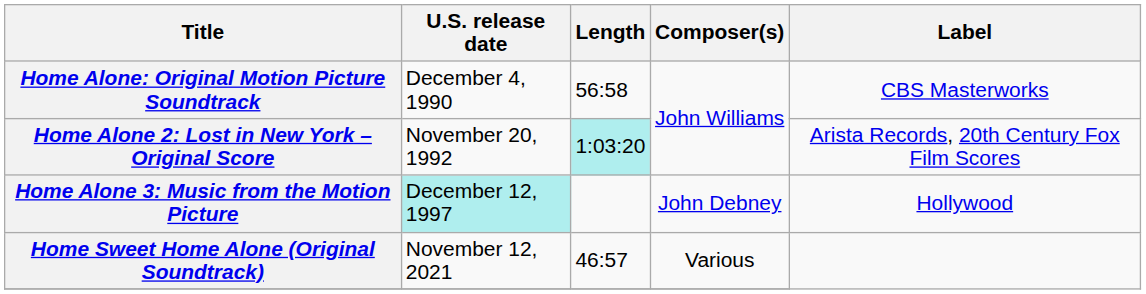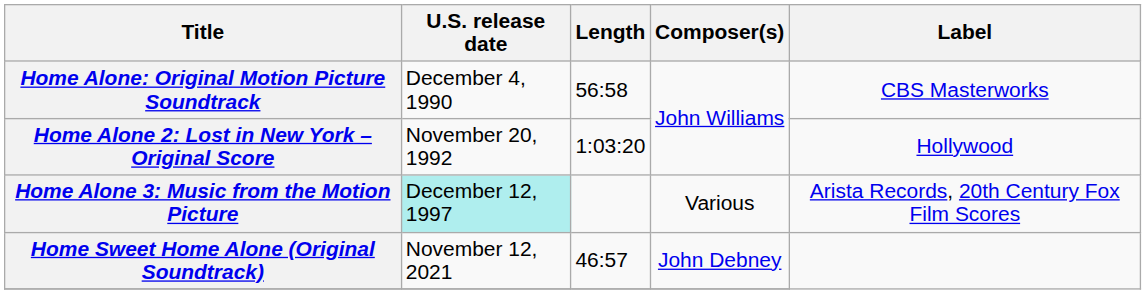Home Alone 2: Lost in New York – Original Score | Length: paleturquoise background -> no background
Home Alone 2: Lost in New York – Original Score | Label: Arista Records, 20th Century Fox Film Scores -> Hollywood
Home Alone 3: Music from the Motion Picture | Composer(s): John Debney -> Various
Home Alone 3: Music from the Motion Picture | Label: Hollywood -> Arista Records, 20th Century Fox Film Scores
Home Sweet Home Alone (Original Soundtrack) | Composer(s): Various -> John Debney
